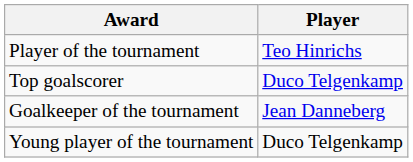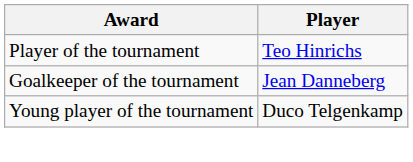- row: Top goalscorer | Duco Telgenkamp
